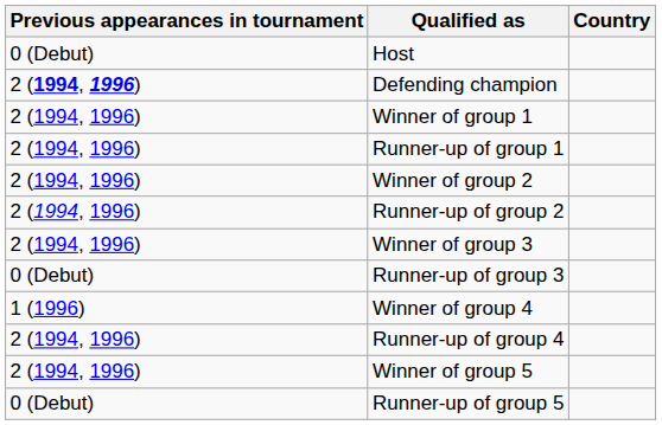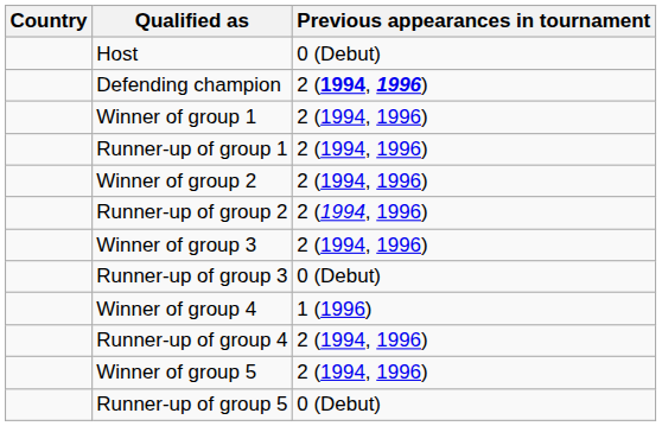columns swapped: Country <-> Previous appearances in tournament
